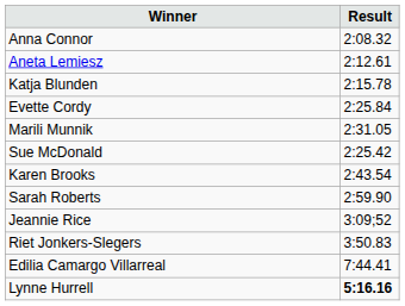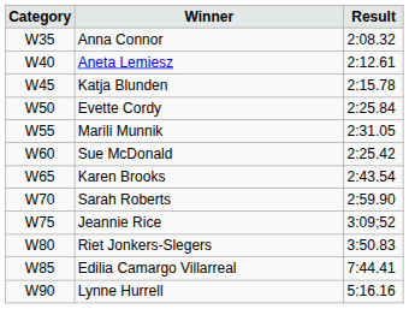+ column: Category | W35 | W40 | W45 | W50 | W55 | W60 | W65 | W70 | W75 | W80 | W85 | W90
Lynne Hurrell | Result: bold -> normal
